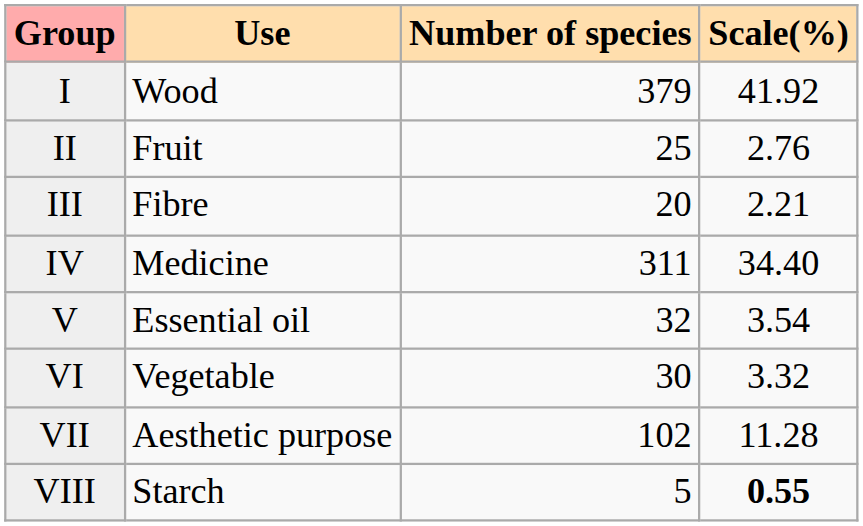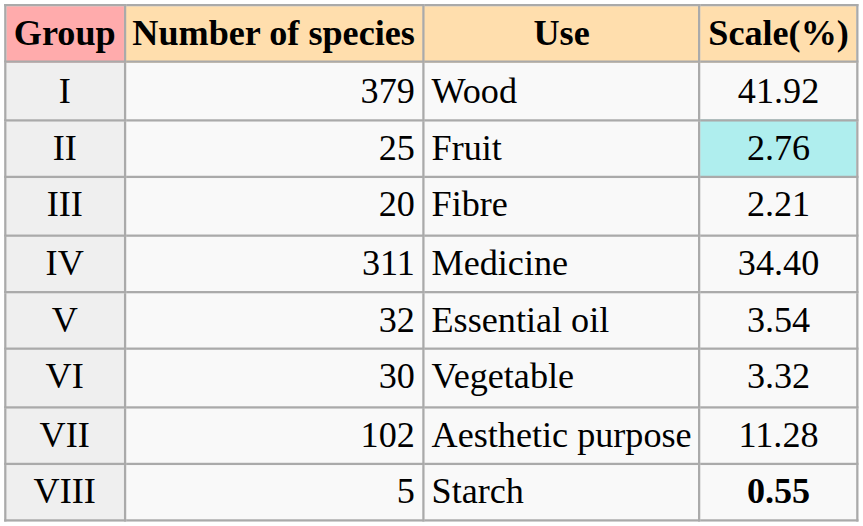columns swapped: Use <-> Number of species
II | Scale(%): no background -> paleturquoise background
